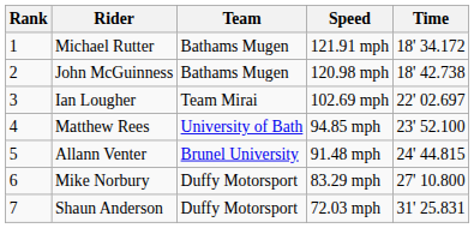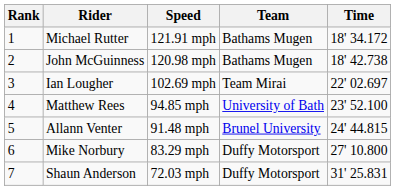columns swapped: Team <-> Speed
